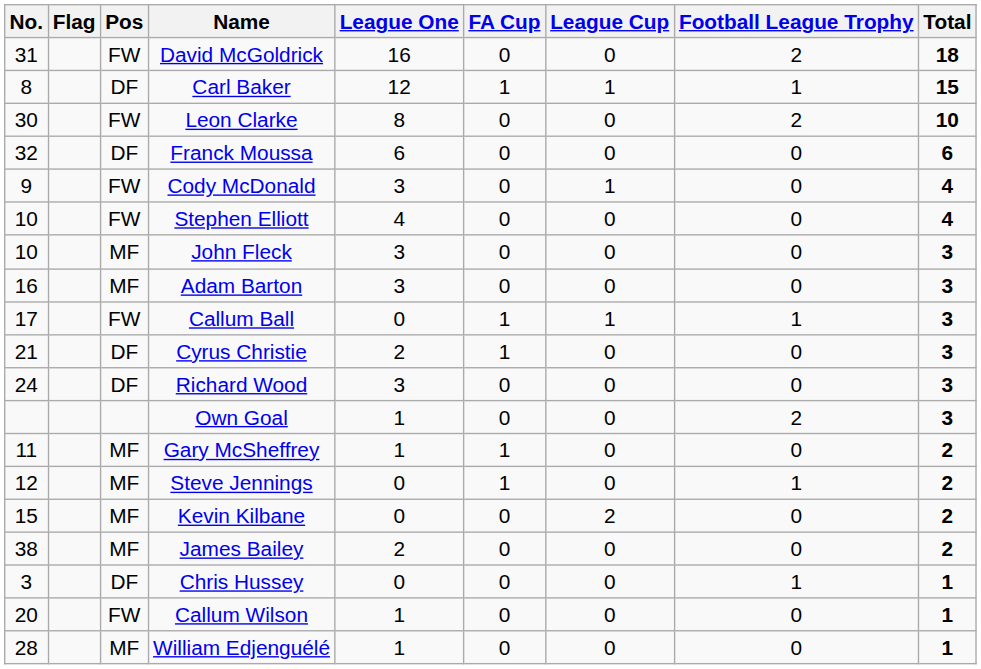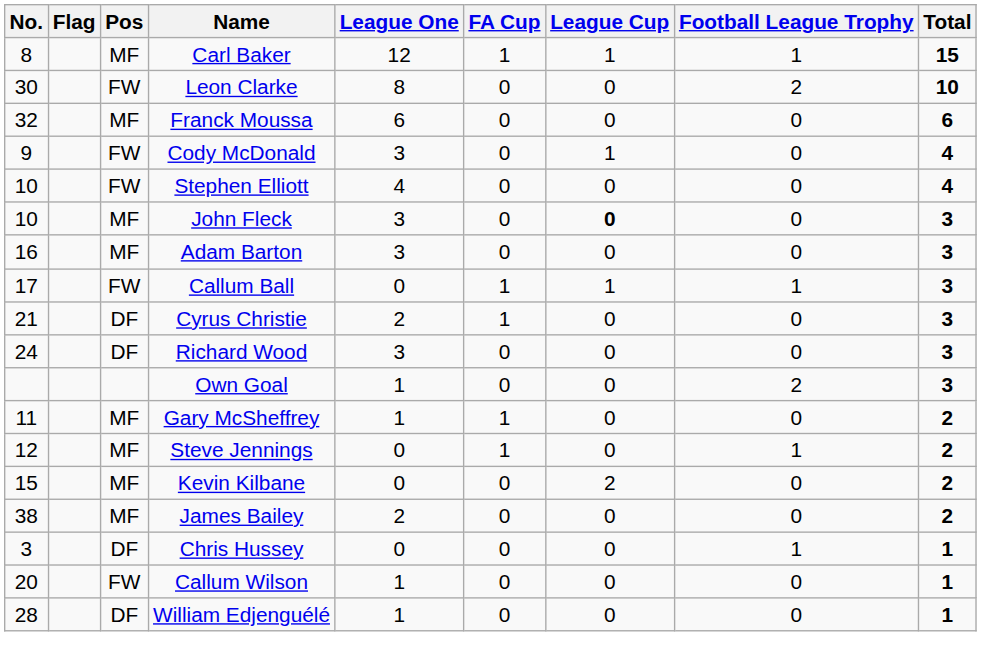- row: 31 | FW | David McGoldrick | 16 | 0 | 0 | 2 | 18
Carl Baker | Pos: DF -> MF
Franck Moussa | Pos: DF -> MF
John Fleck | League Cup: normal -> bold
William Edjenguélé | Pos: MF -> DF
